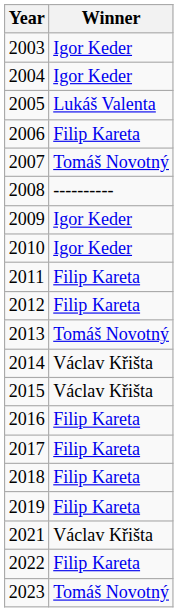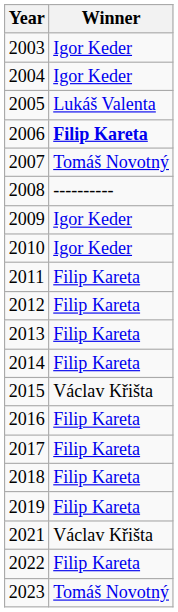2006 | Winner: normal -> bold
2013 | Winner: Tomáš Novotný -> Filip Kareta
2014 | Winner: Václav Křišta -> Filip Kareta
